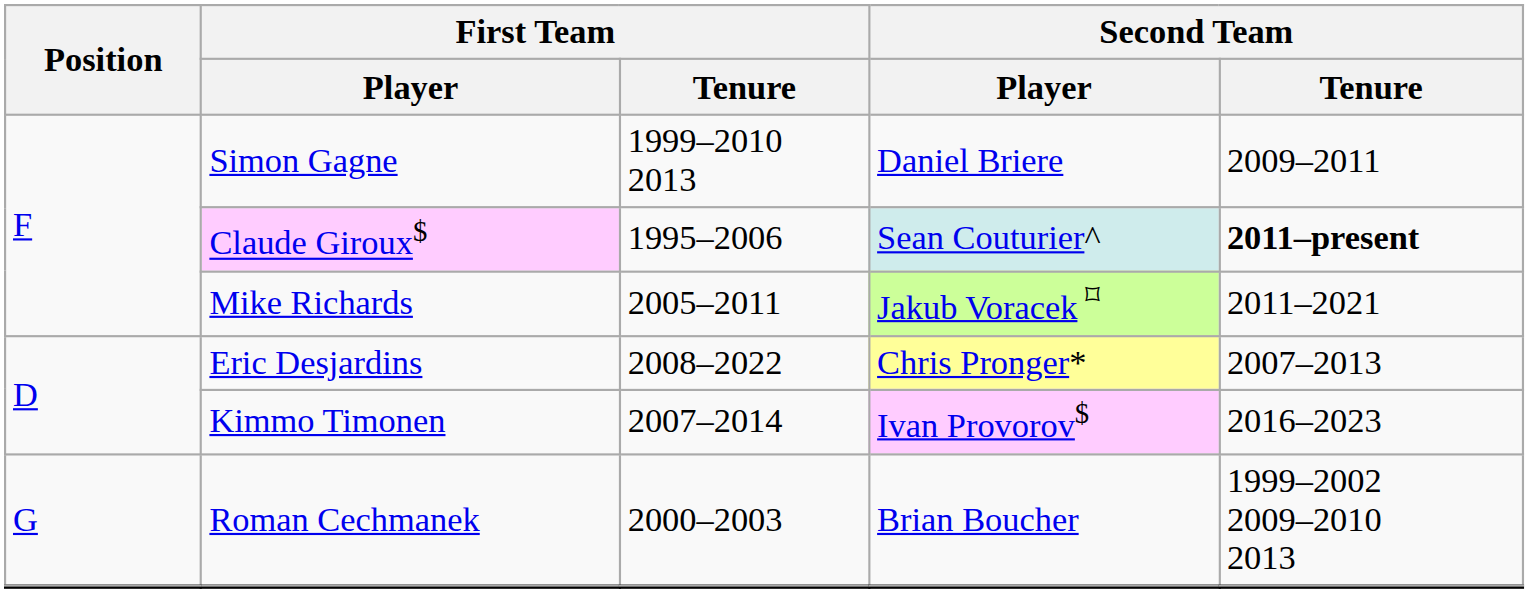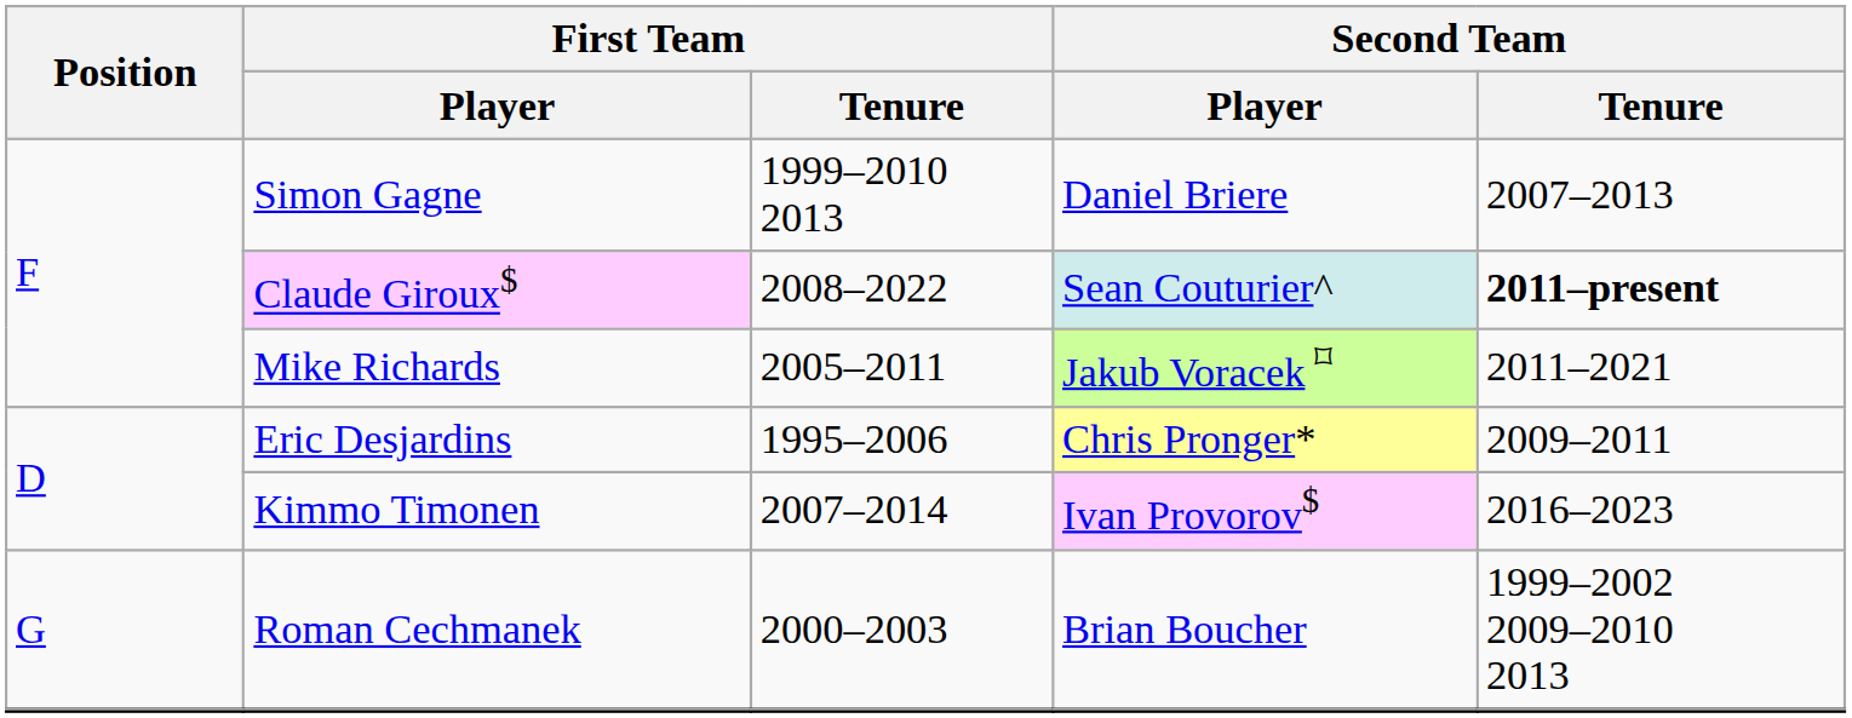Simon Gagne | Second Team / Tenure: 2009–2011 -> 2007–2013
Claude Giroux$ | First Team / Tenure: 1995–2006 -> 2008–2022
Eric Desjardins | First Team / Tenure: 2008–2022 -> 1995–2006
Eric Desjardins | Second Team / Tenure: 2007–2013 -> 2009–2011
